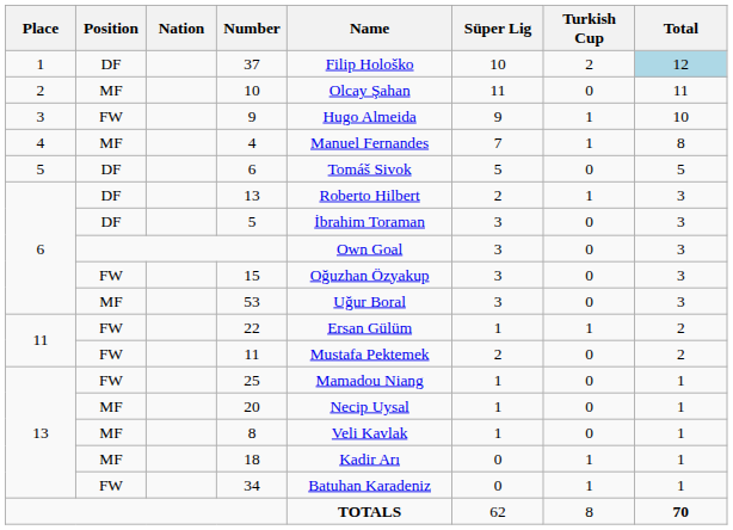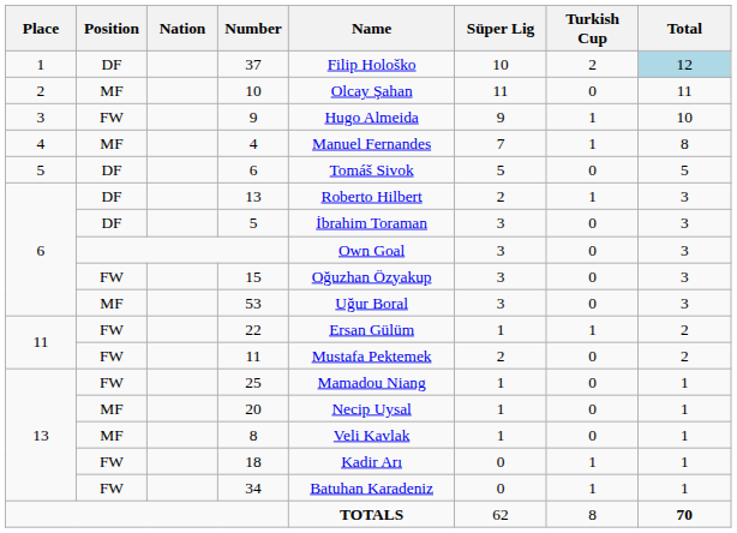18 | Position: MF -> FW
